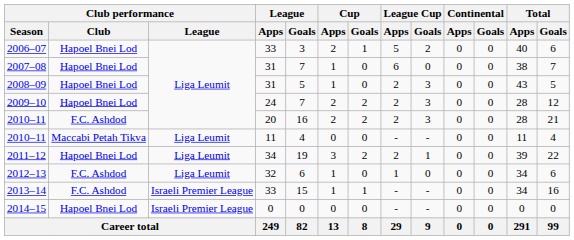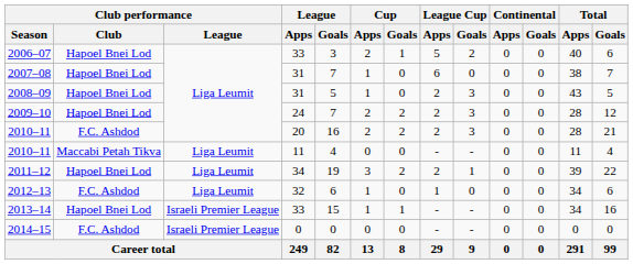2013–14 | Club performance / Club: F.C. Ashdod -> Hapoel Bnei Lod
2014–15 | Club performance / Club: Hapoel Bnei Lod -> F.C. Ashdod
